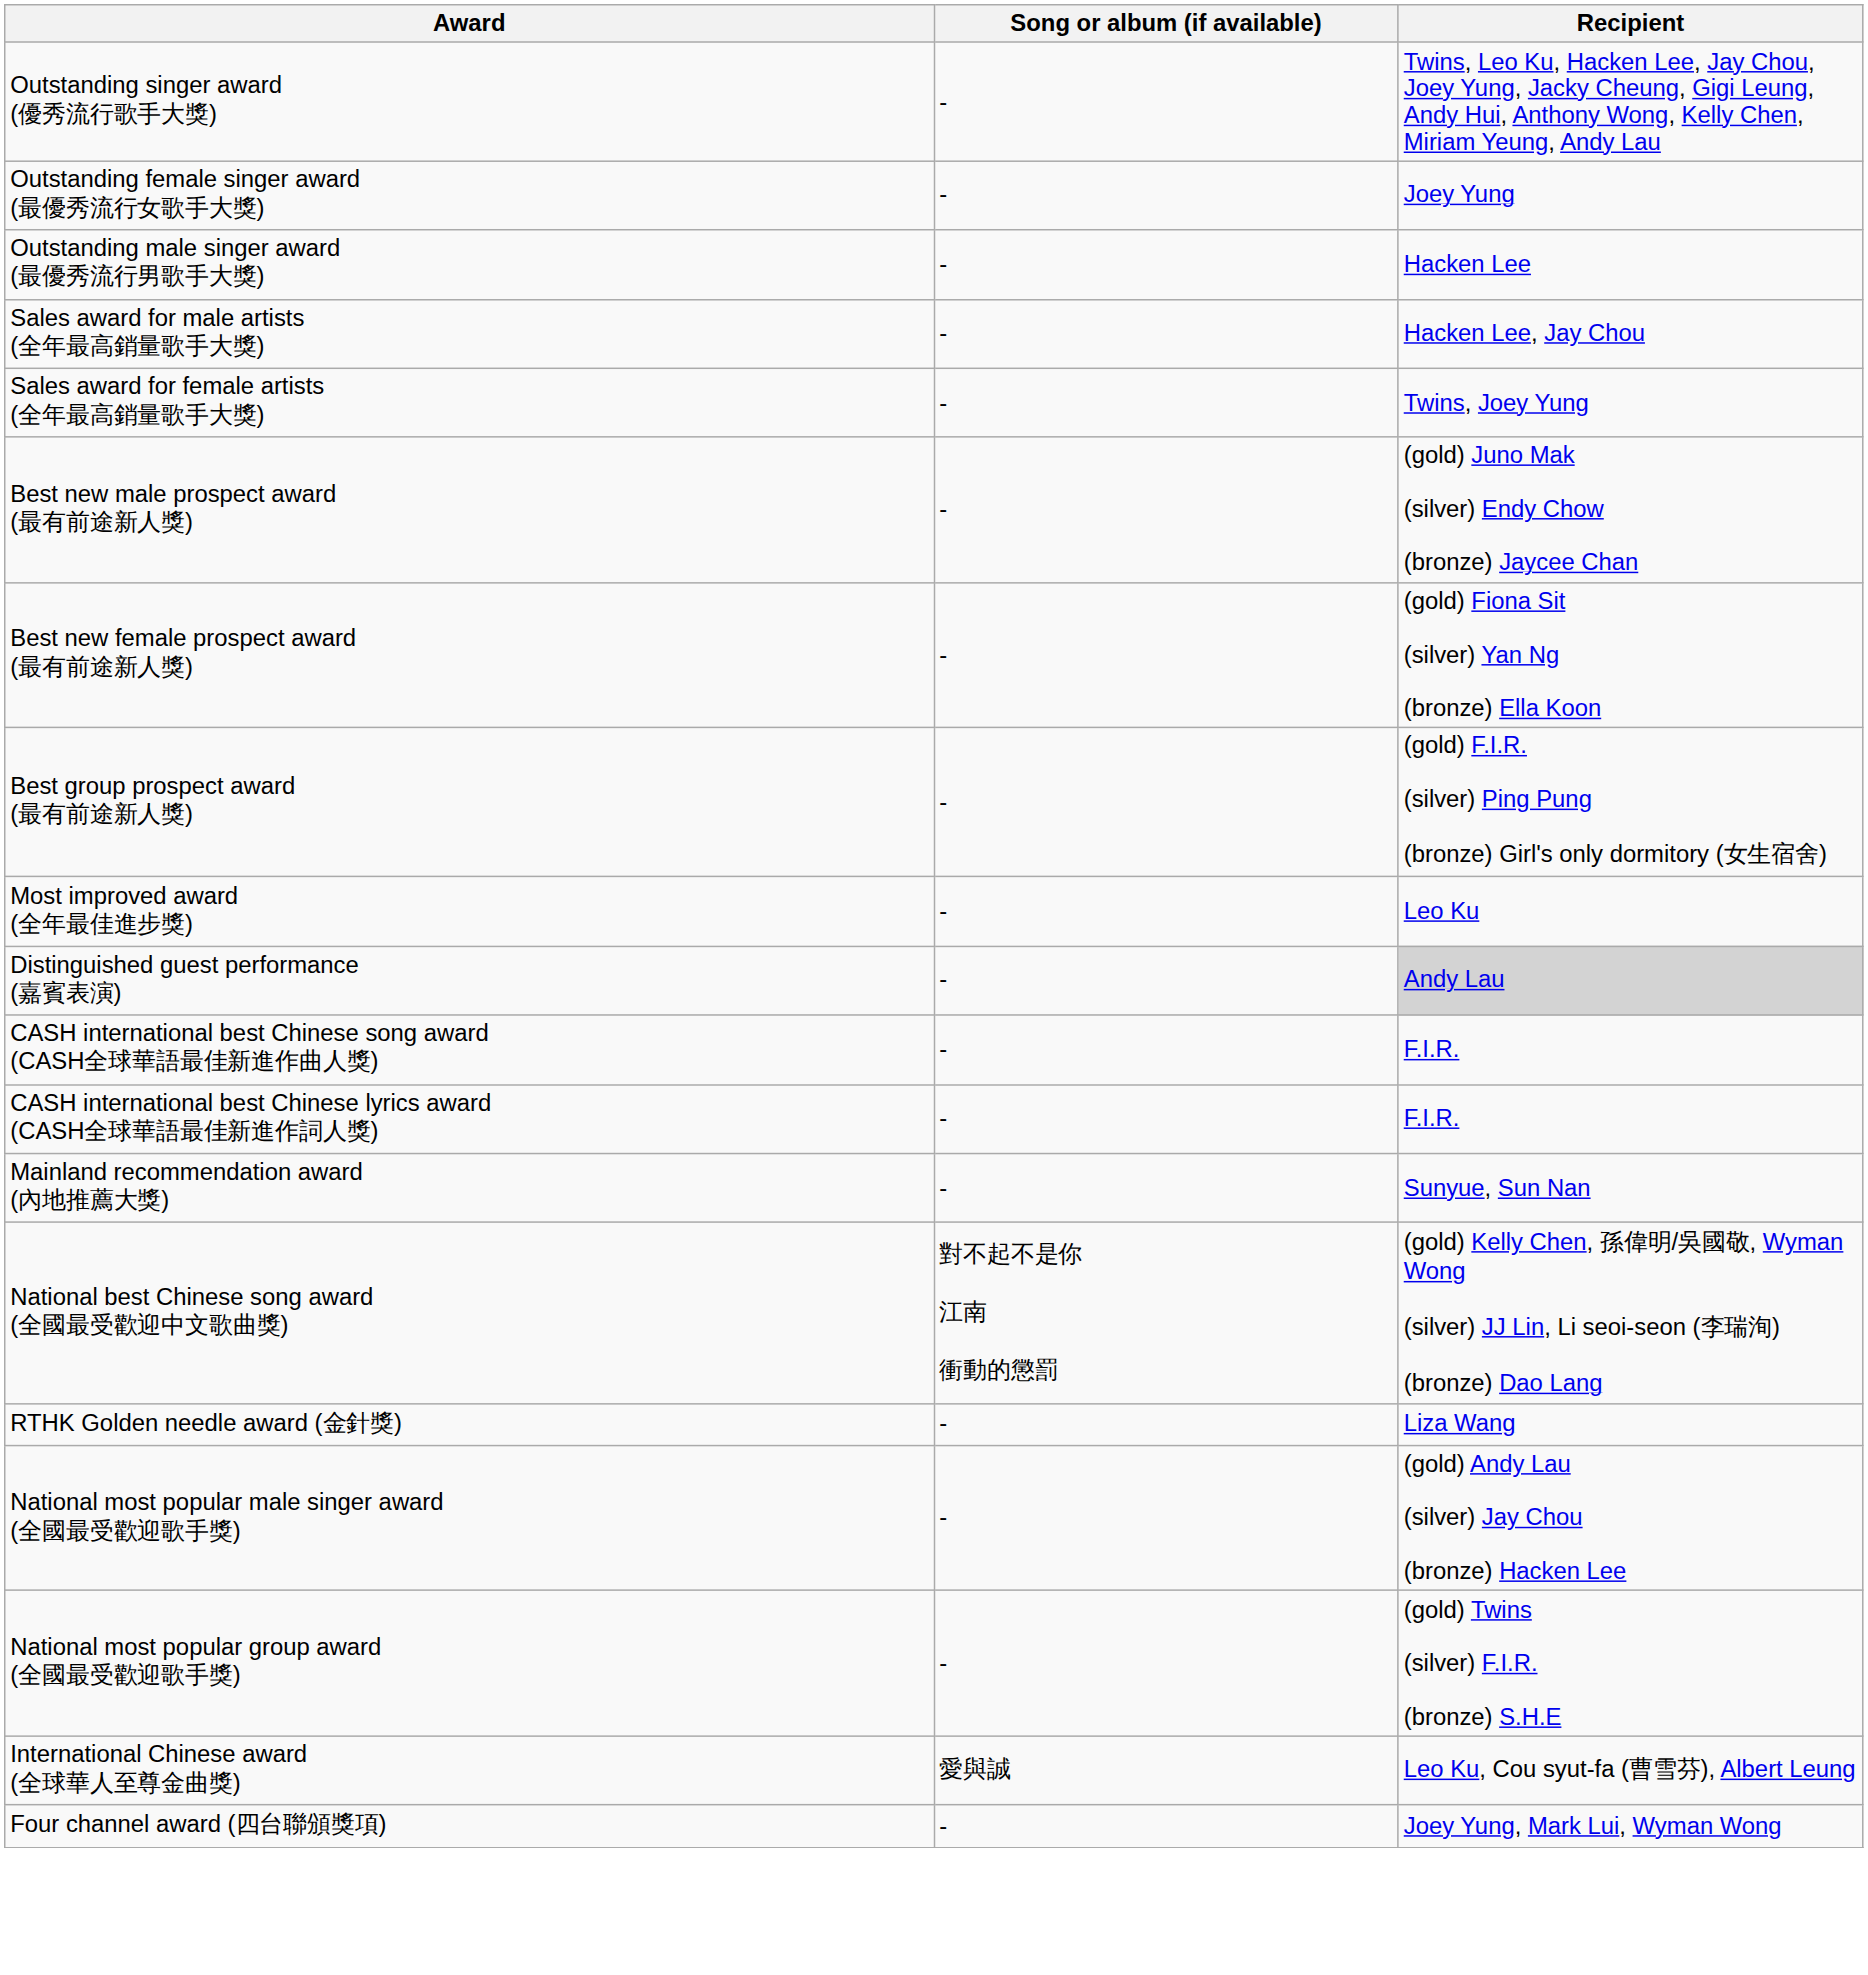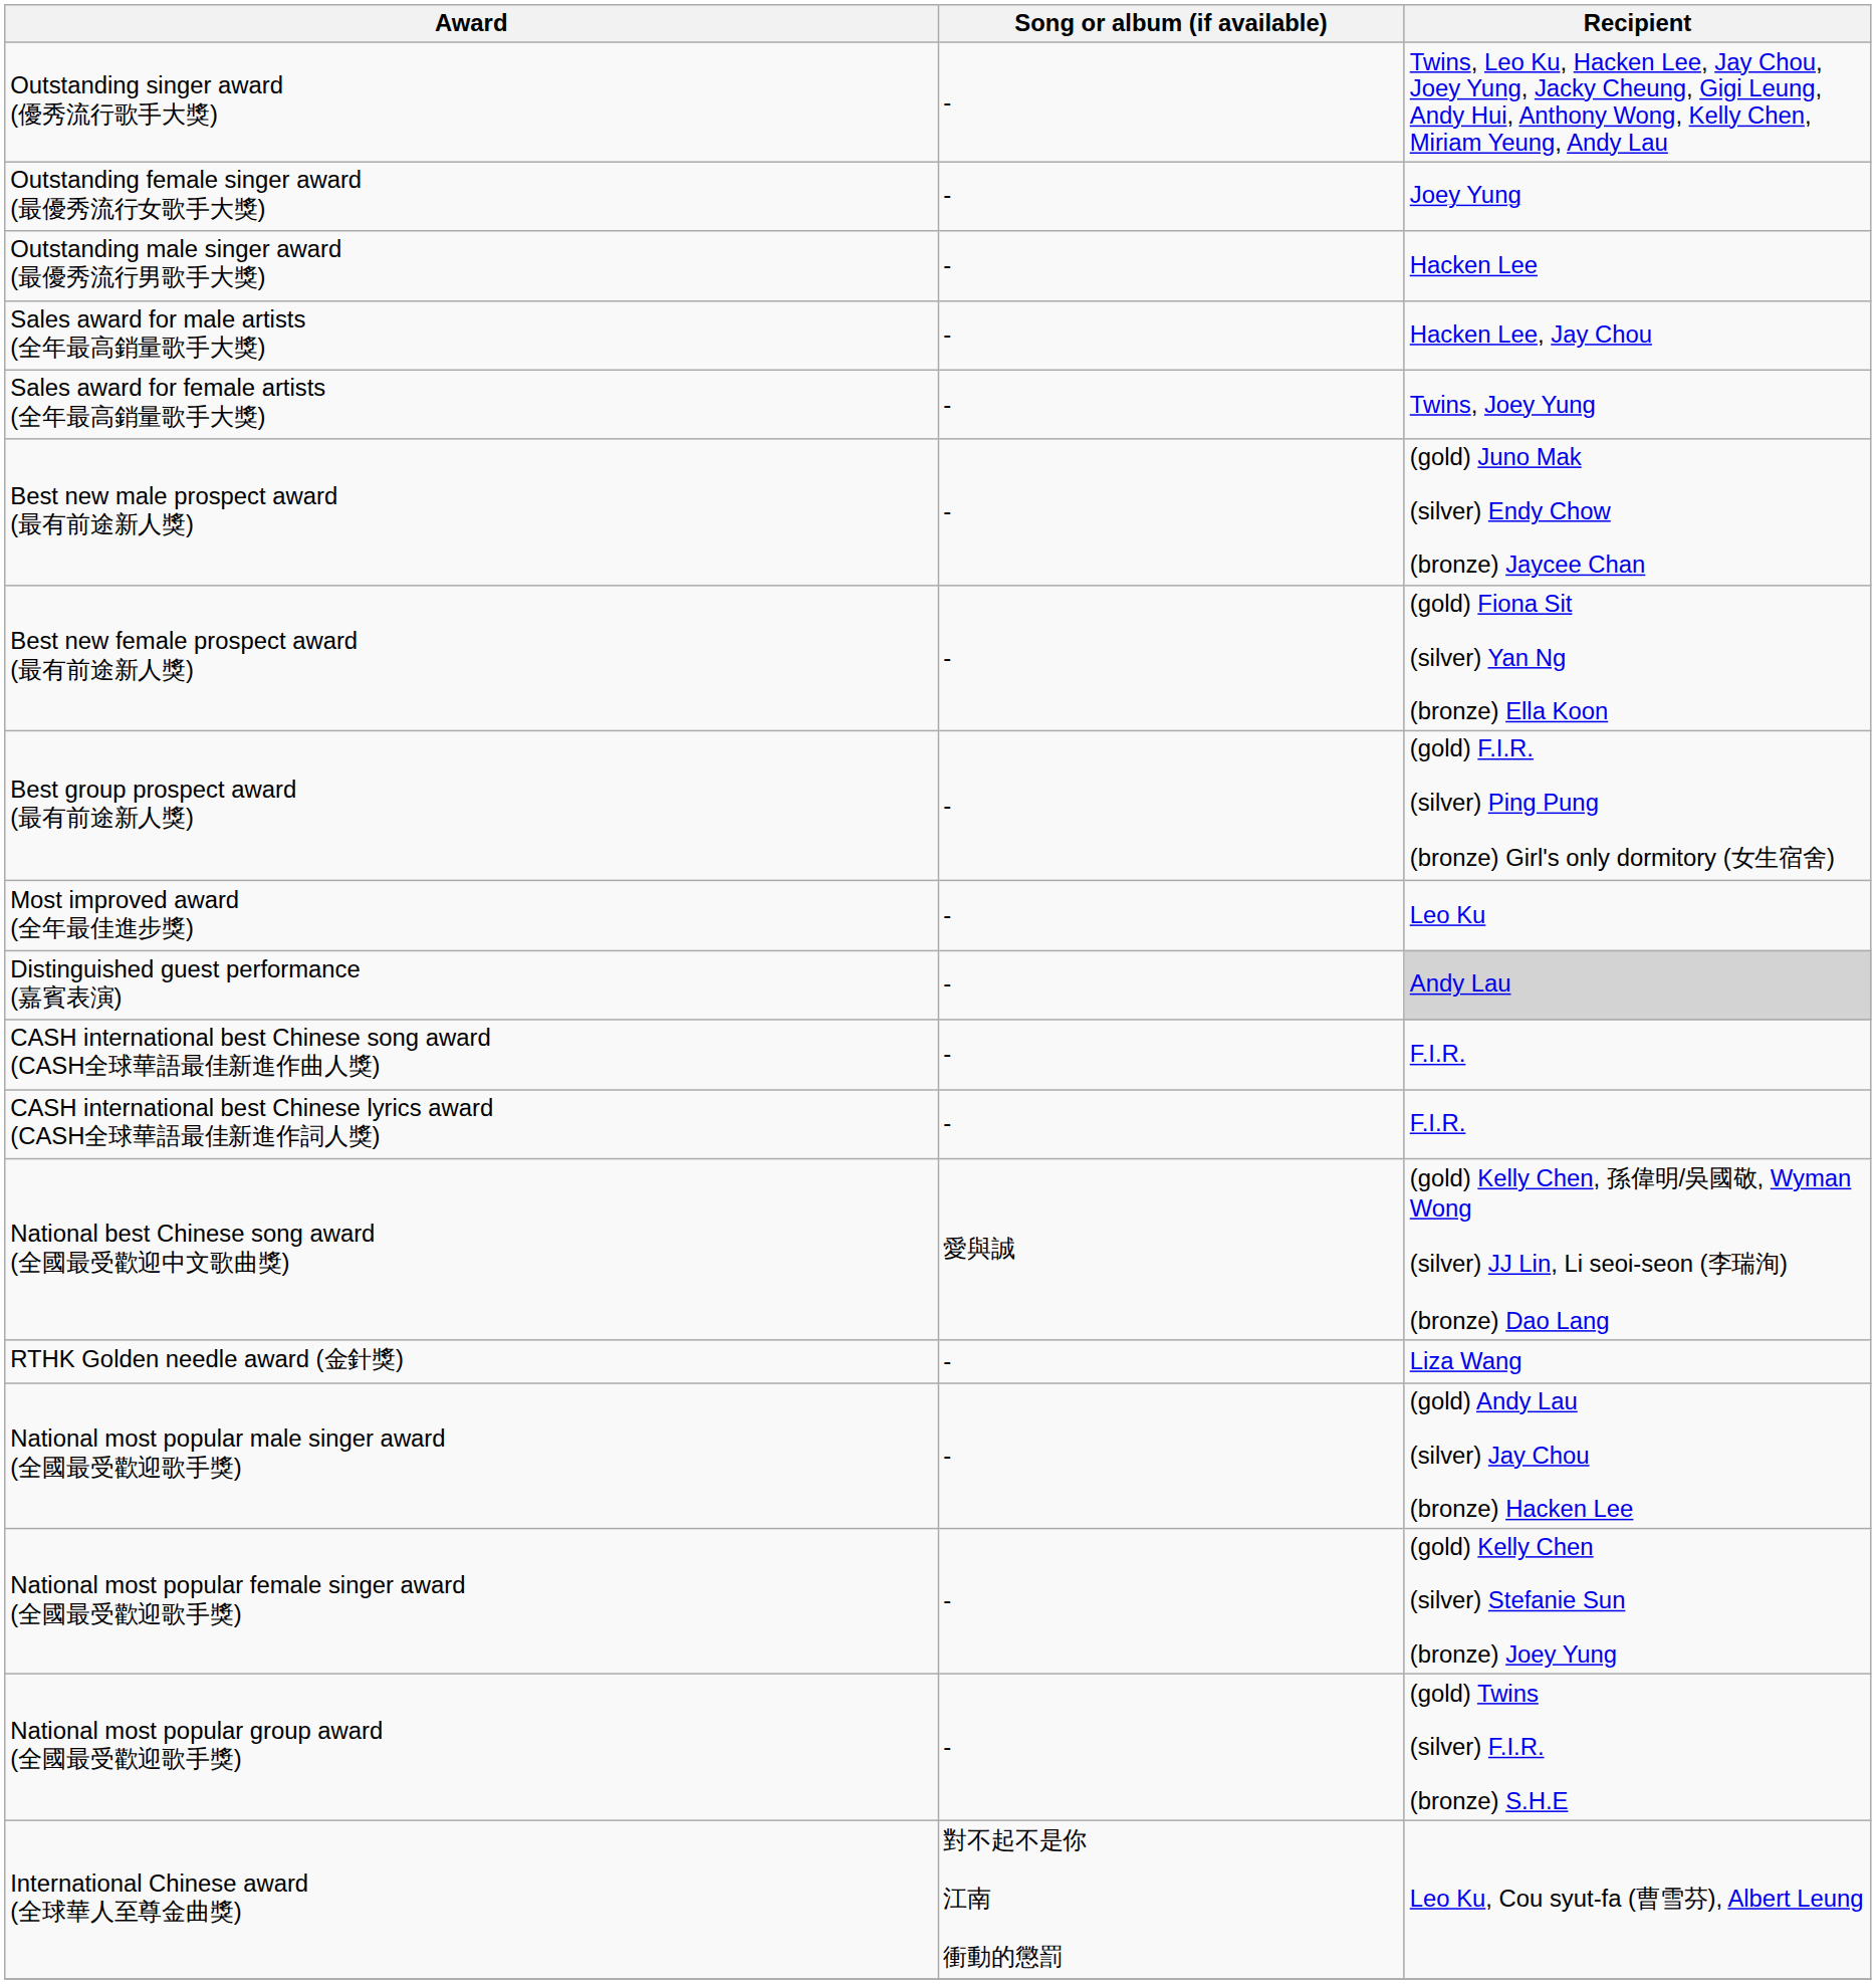- row: Mainland recommendation award (內地推薦大獎) | - | Sunyue, Sun Nan
National best Chinese song award (全國最受歡迎中文歌曲獎) | Song or album (if available): 對不起不是你 江南 衝動的懲罰 -> 愛與誠
+ row: National most popular female singer award (全國最受歡迎歌手獎) | - | (gold) Kelly Chen (silver) Stefanie Sun (bronze) Joey Yung
International Chinese award (全球華人至尊金曲獎) | Song or album (if available): 愛與誠 -> 對不起不是你 江南 衝動的懲罰
- row: Four channel award (四台聯頒獎項) | - | Joey Yung, Mark Lui, Wyman Wong
